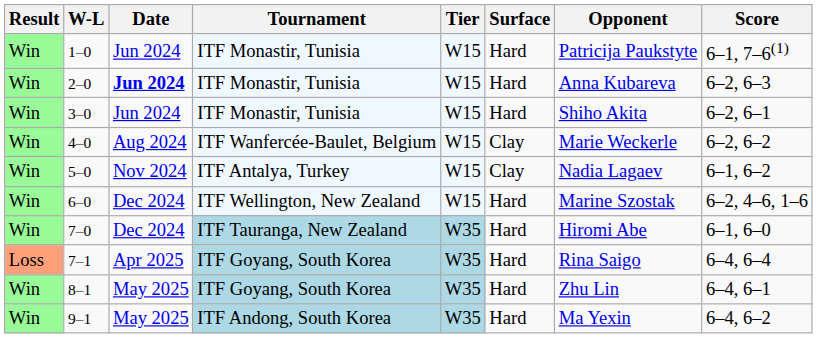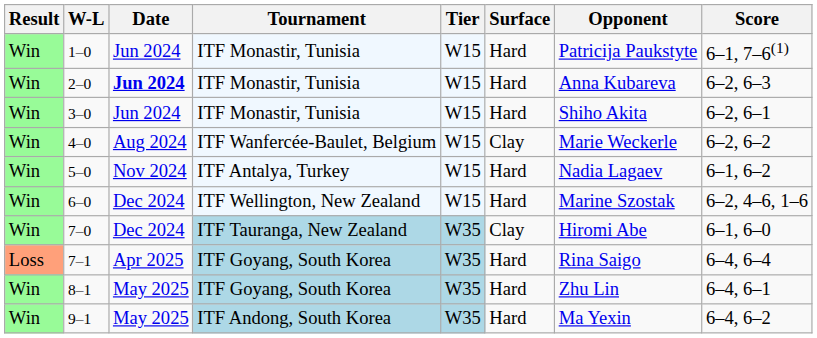5–0 | Surface: Clay -> Hard
7–0 | Surface: Hard -> Clay
